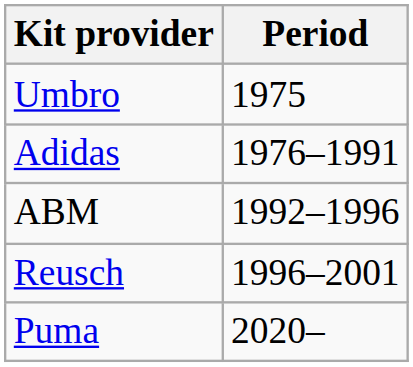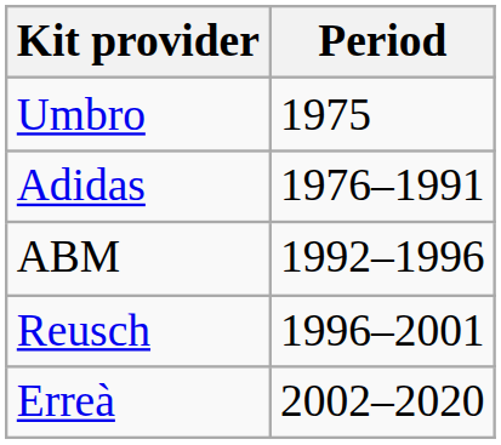+ row: Erreà | 2002–2020
- row: Puma | 2020–
